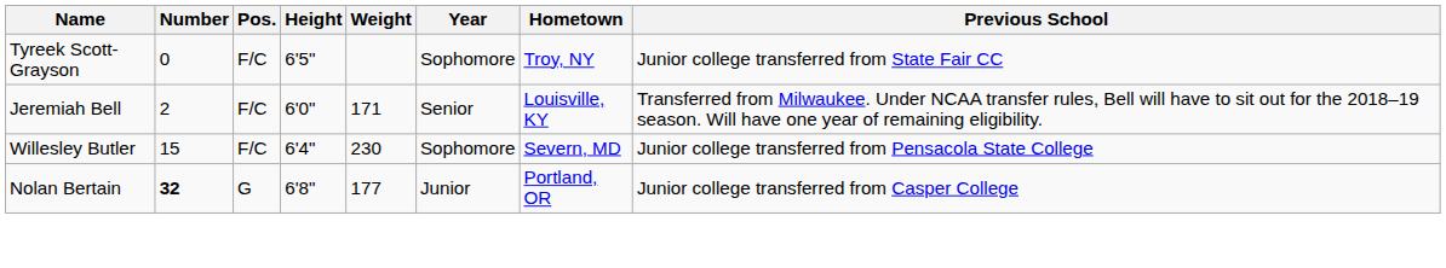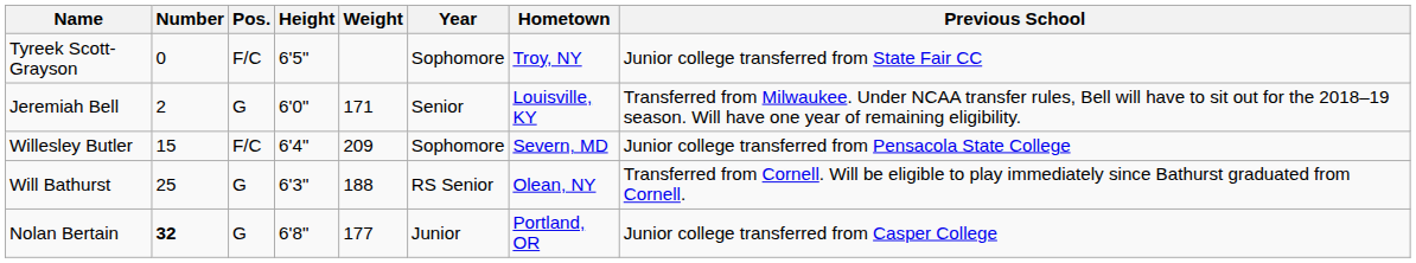Jeremiah Bell | Pos.: F/C -> G
Willesley Butler | Weight: 230 -> 209
+ row: Will Bathurst | 25 | G | 6'3" | 188 | RS Senior | Olean, NY | Transferred from Cornell. Will be eligible to play immediately since Bathurst graduated from Cornell.
